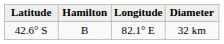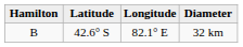columns swapped: Hamilton <-> Latitude
